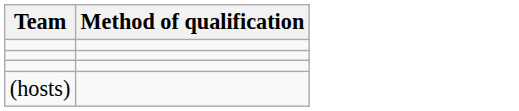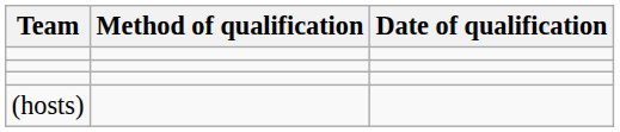+ column: Date of qualification
